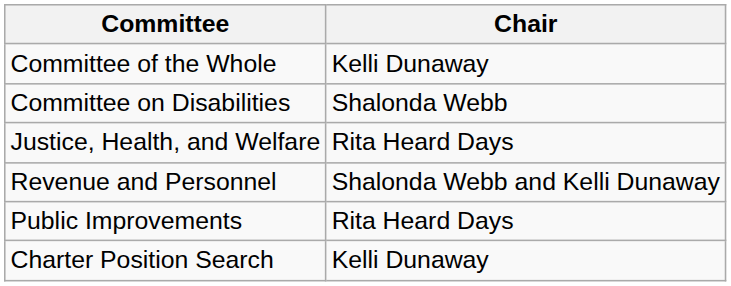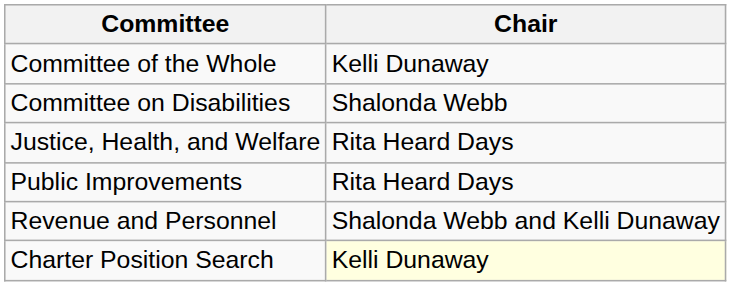rows swapped: Public Improvements <-> Revenue and Personnel
Charter Position Search | Chair: no background -> lightyellow background
